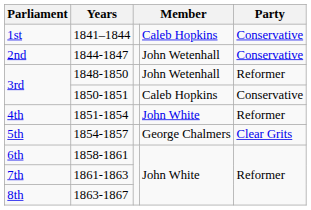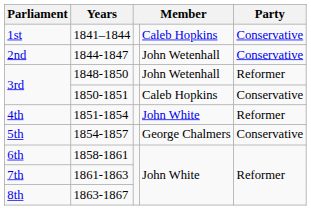1854-1857 | Party: Clear Grits -> Conservative
